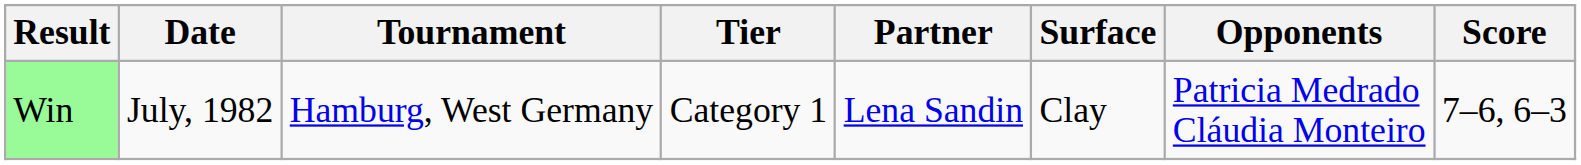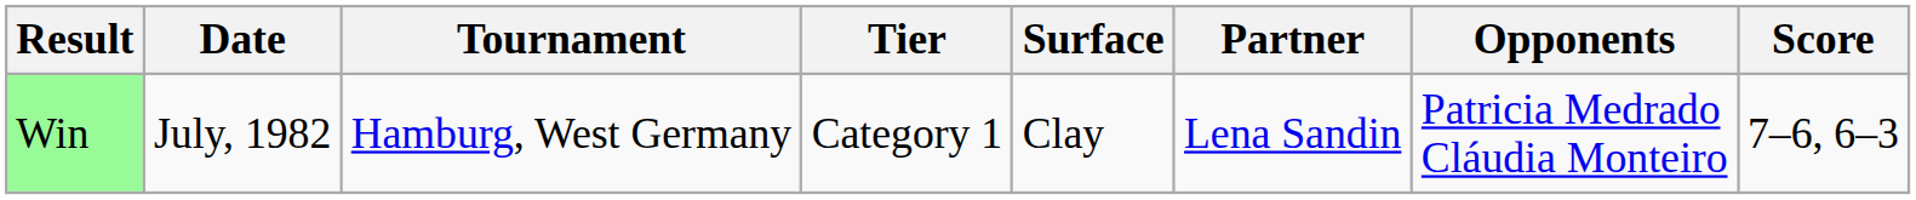columns swapped: Surface <-> Partner
